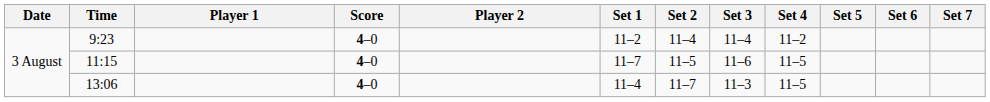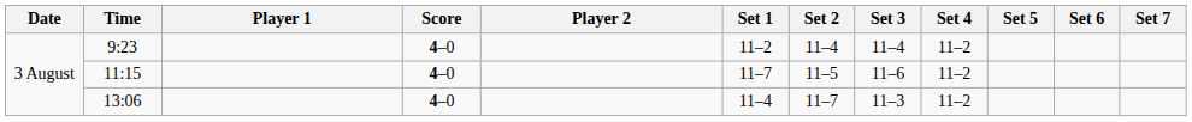11:15 | Set 4: 11–5 -> 11–2
13:06 | Set 4: 11–5 -> 11–2
